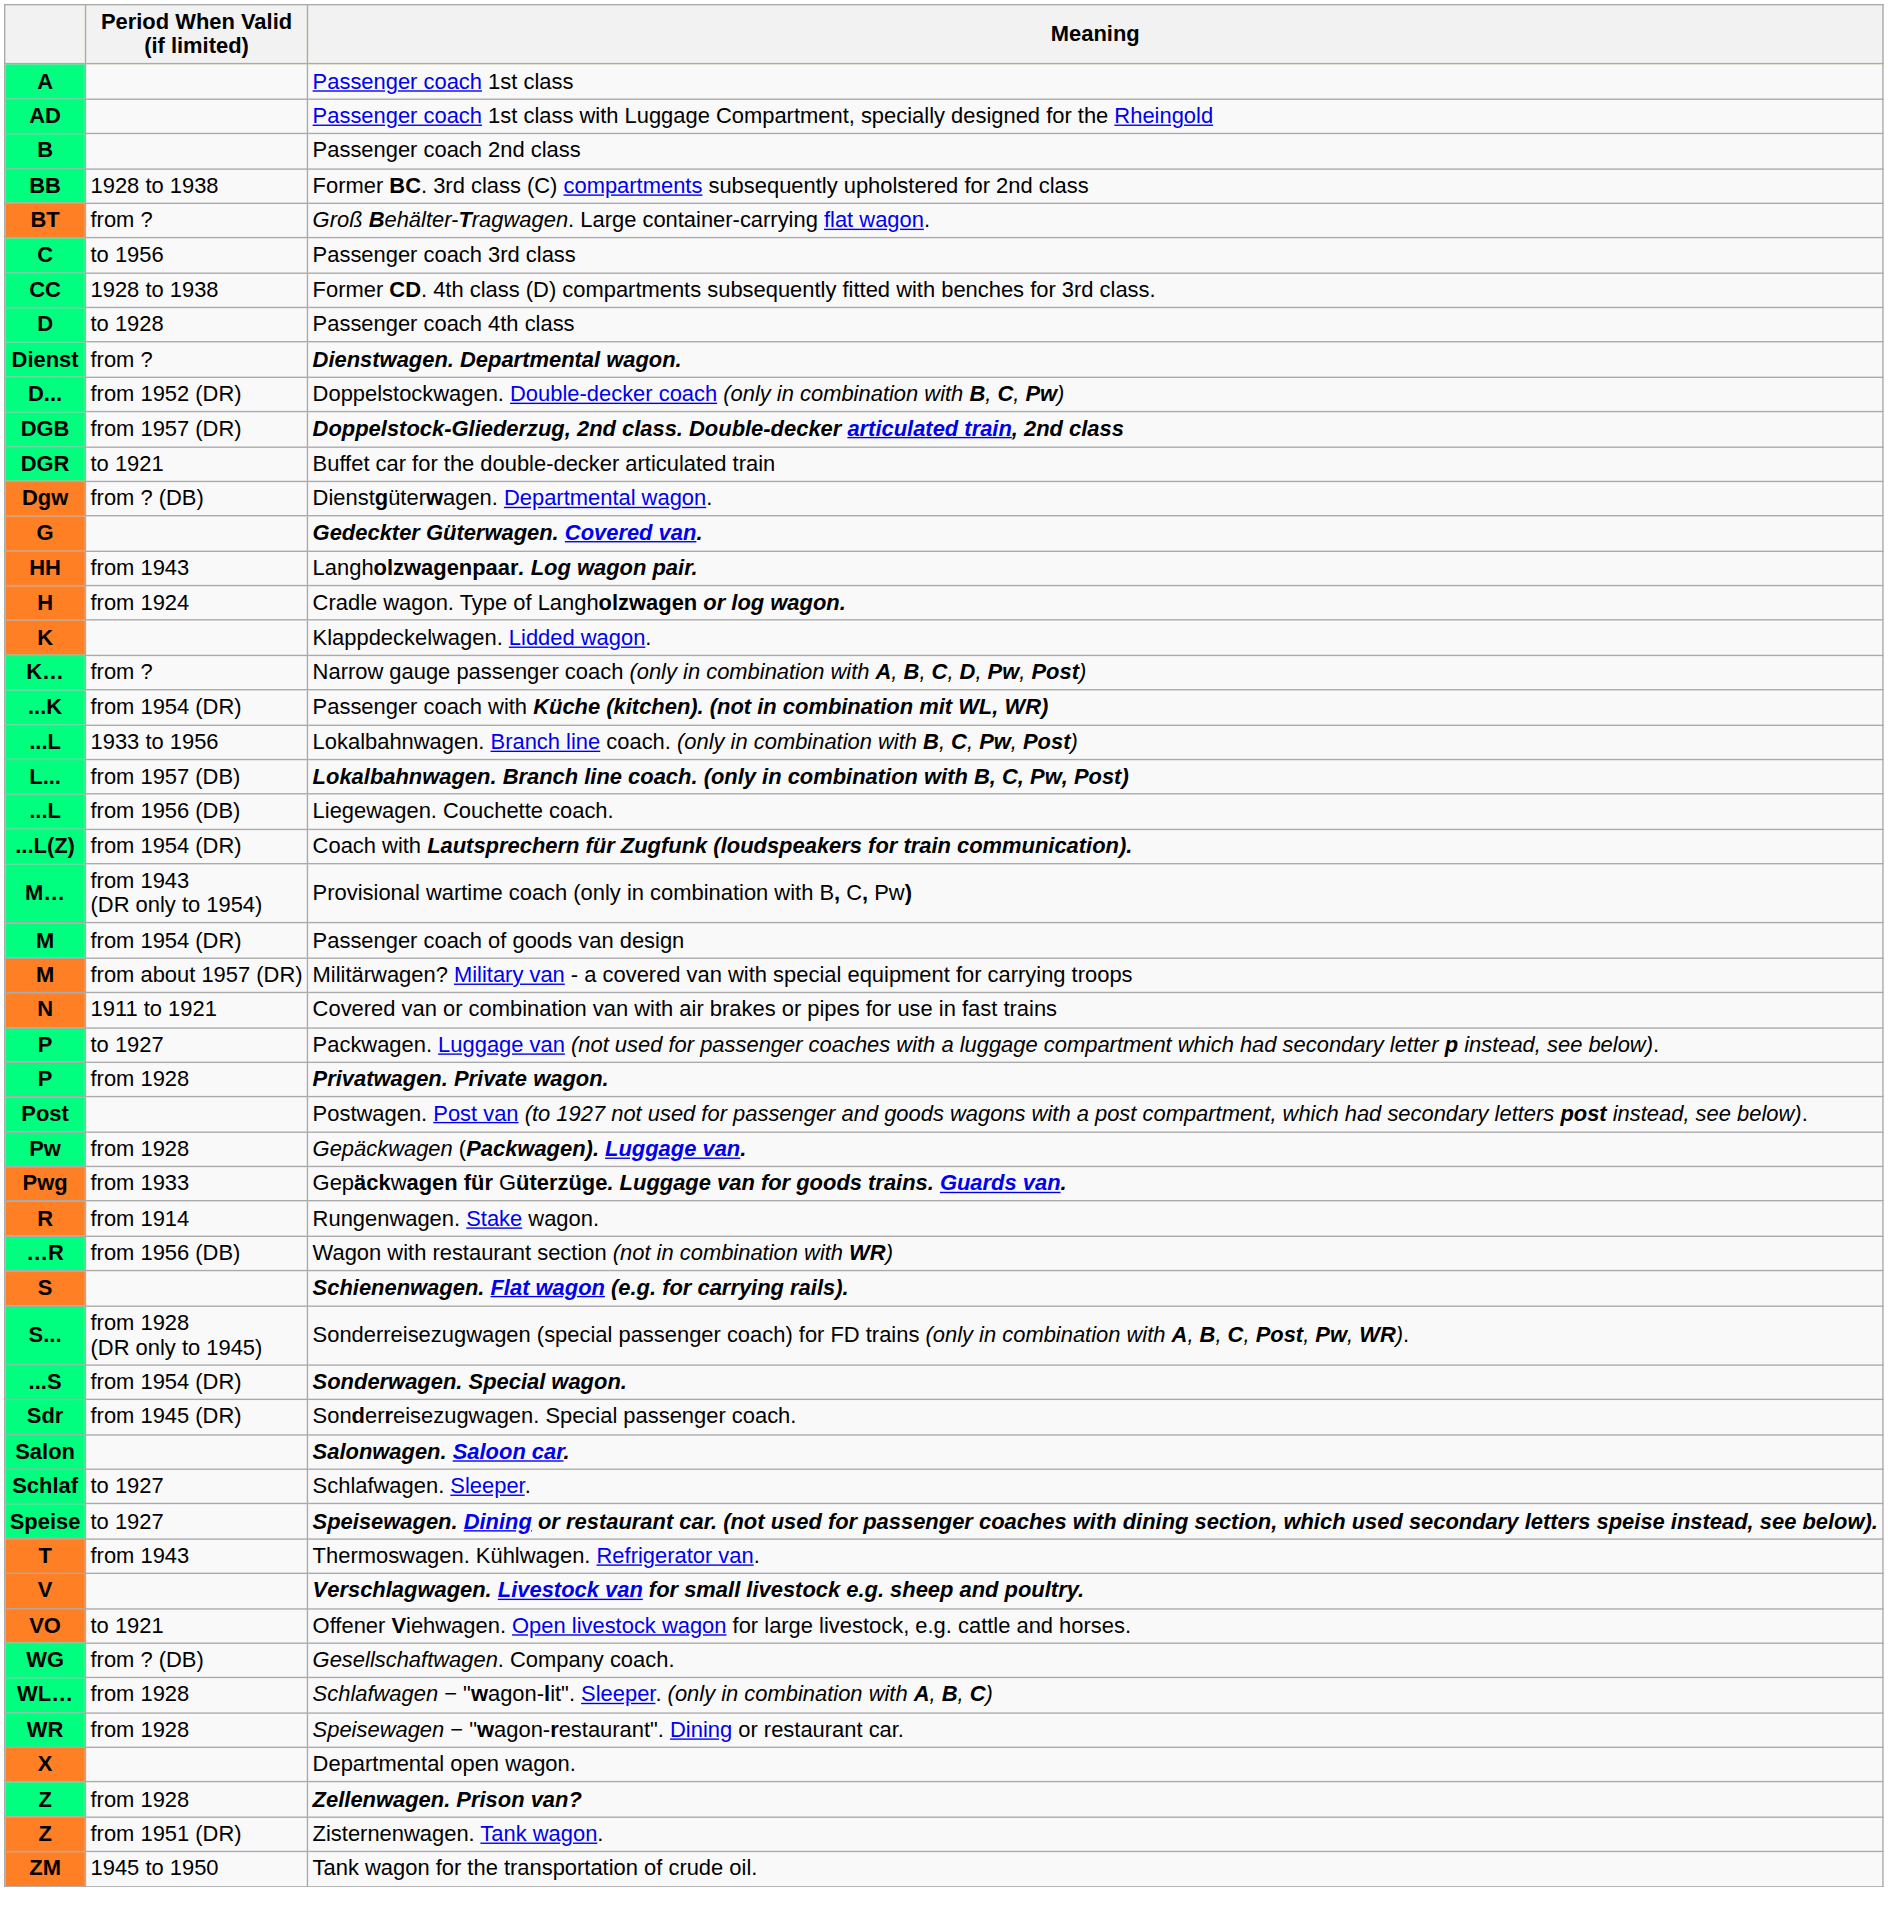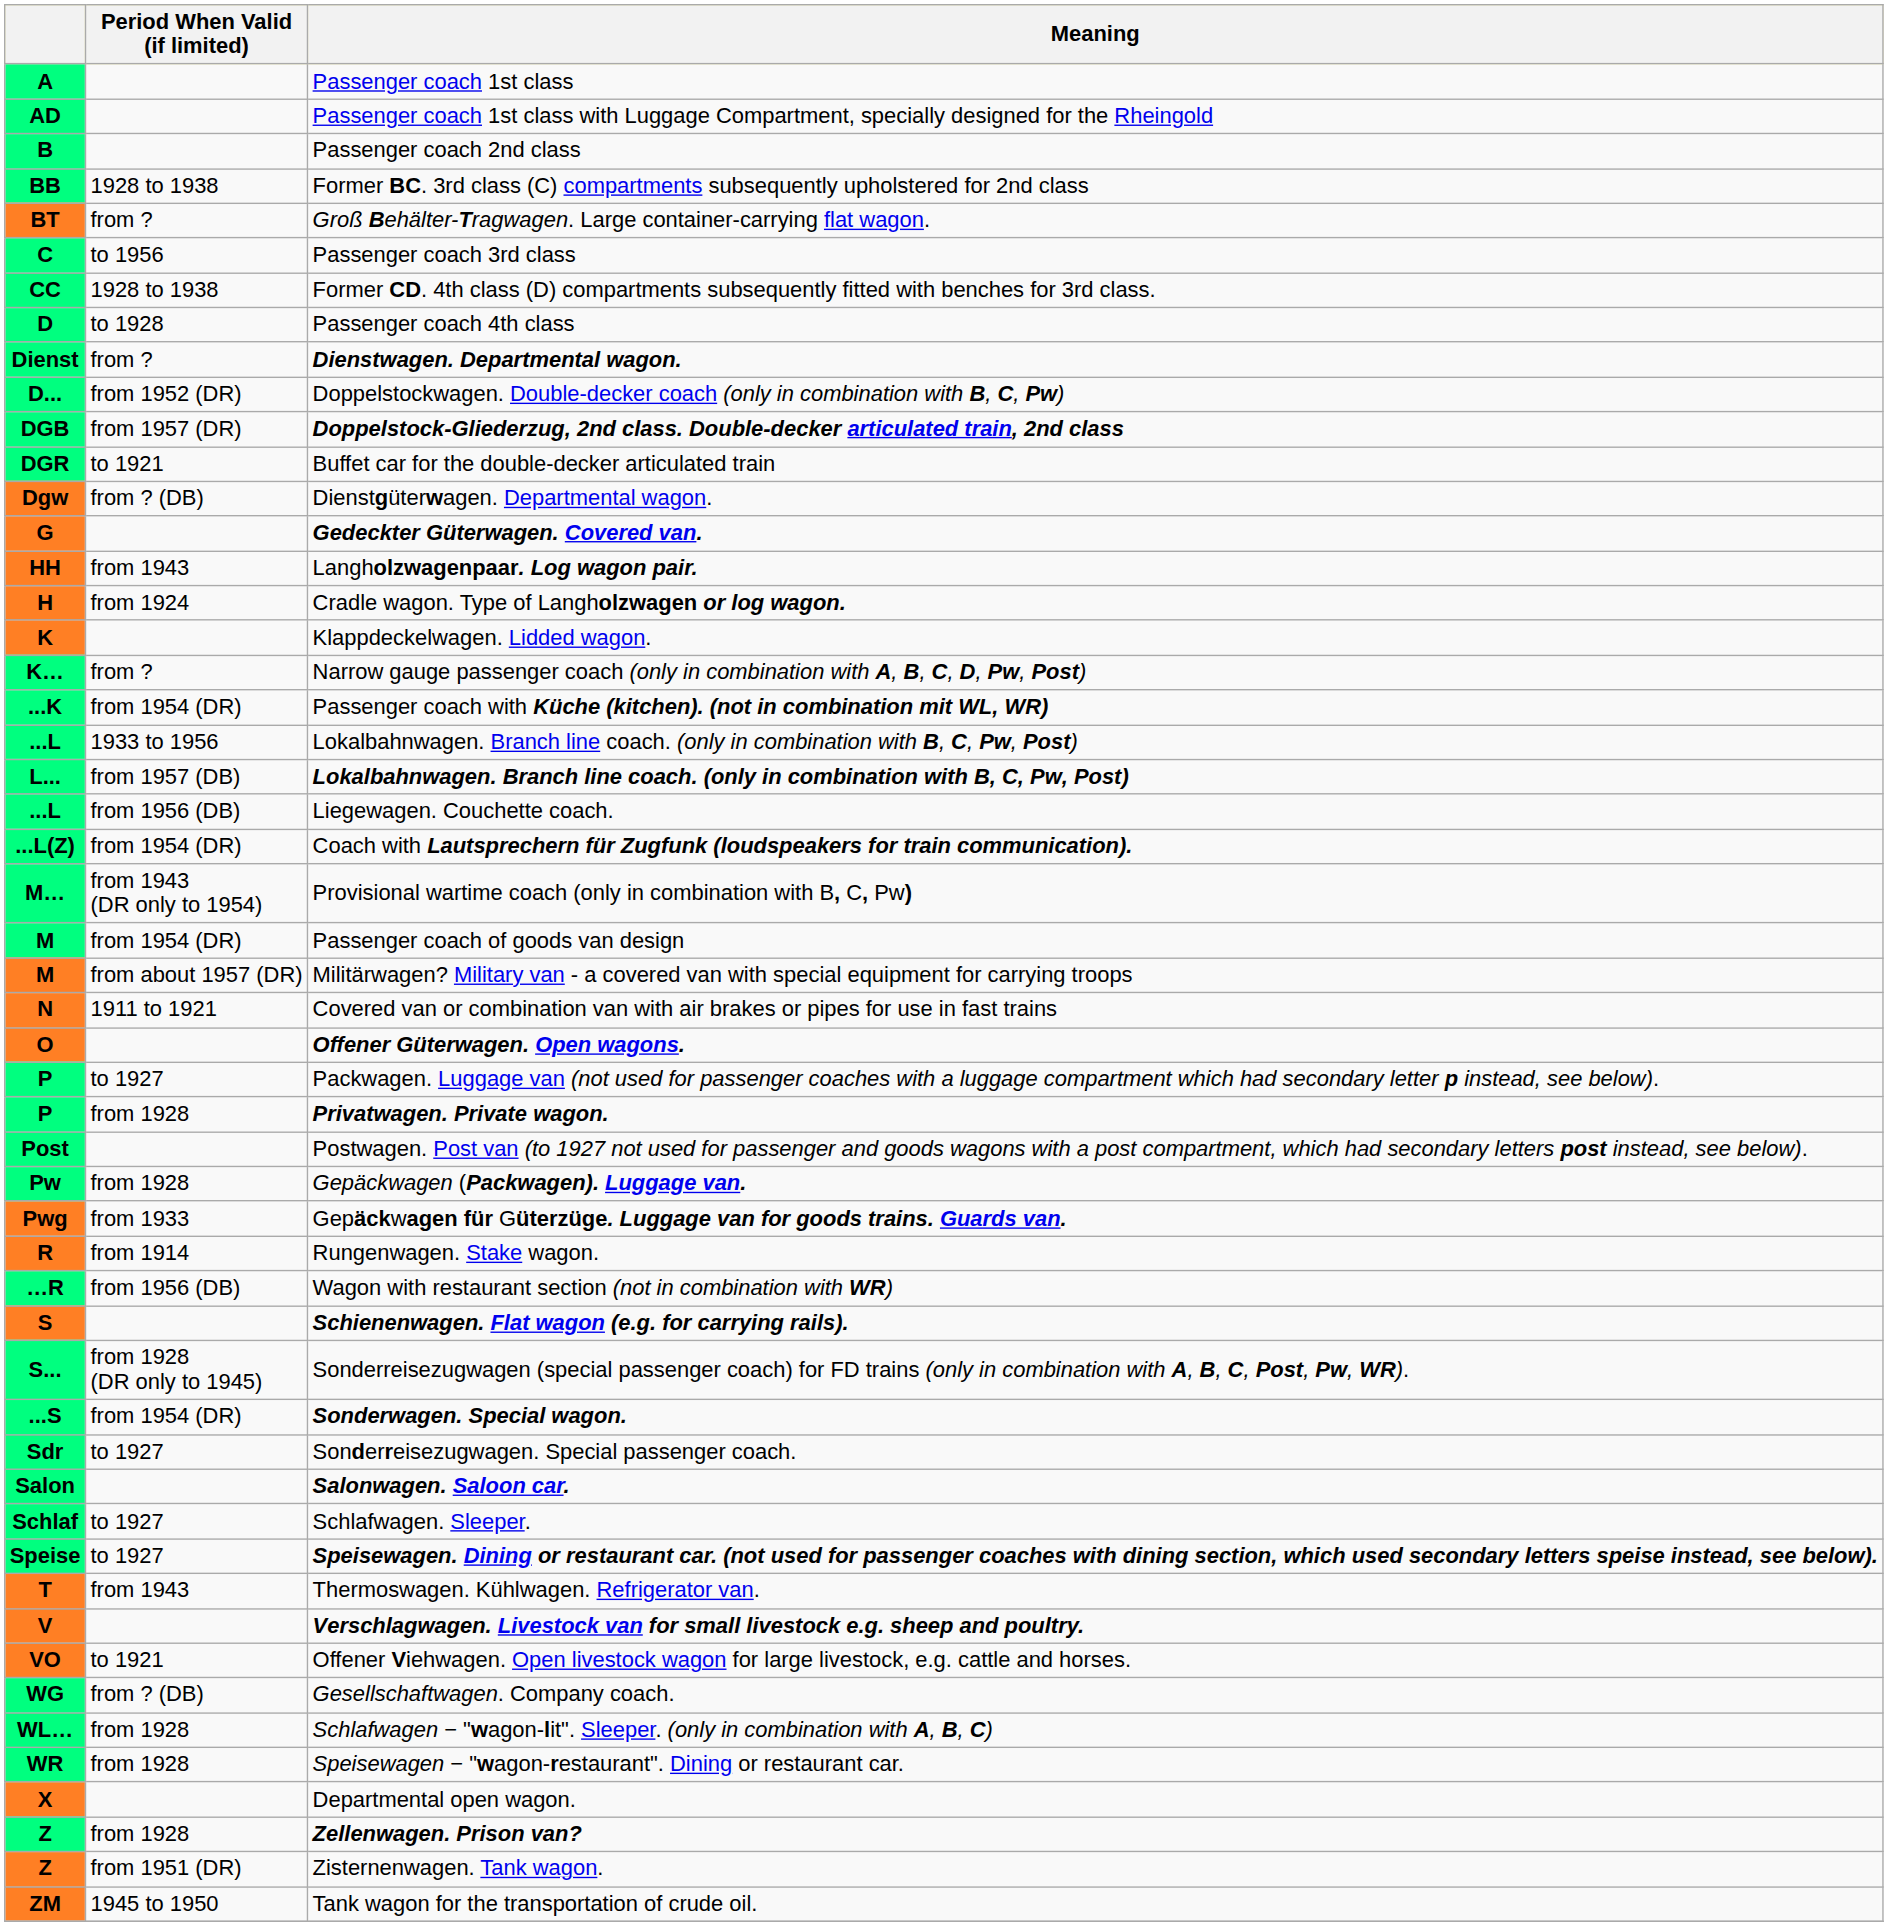+ row: O | Offener Güterwagen. Open wagons.
Sdr | Period When Valid (if limited): from 1945 (DR) -> to 1927
